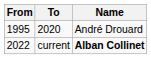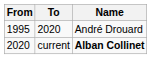current | From: 2022 -> 2020
